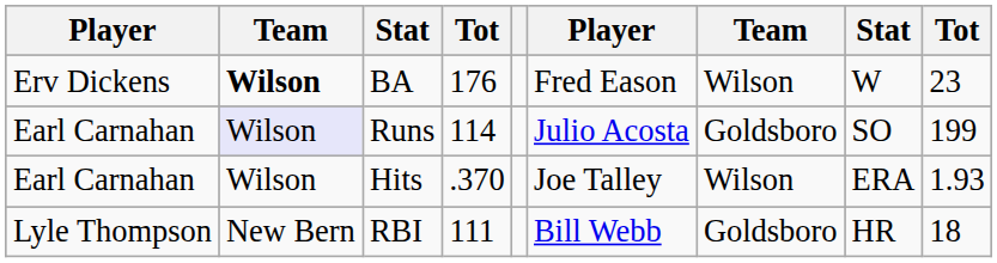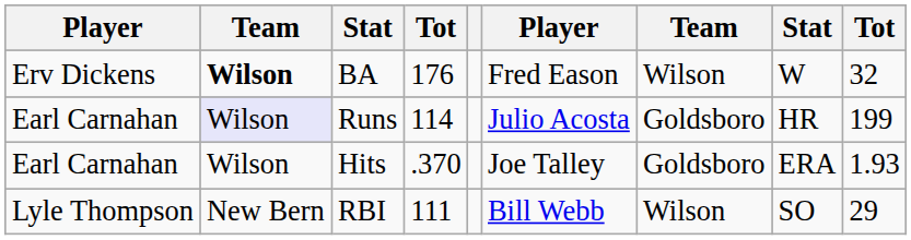BA | column 9: 23 -> 32
Runs | column 8: SO -> HR
Hits | column 7: Wilson -> Goldsboro
RBI | column 7: Goldsboro -> Wilson
RBI | column 8: HR -> SO
RBI | column 9: 18 -> 29
